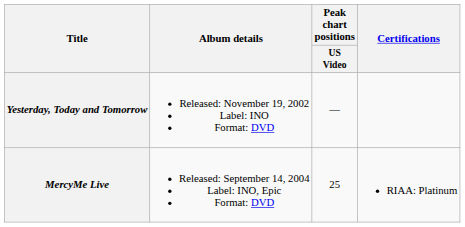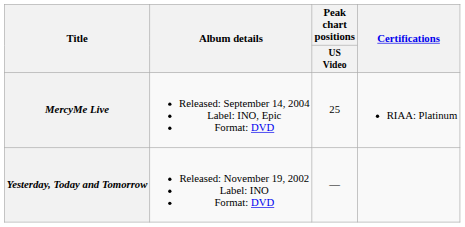rows swapped: Yesterday, Today and Tomorrow <-> MercyMe Live
